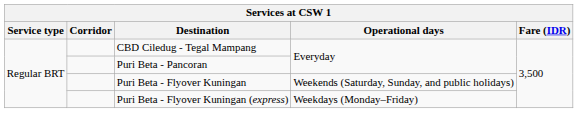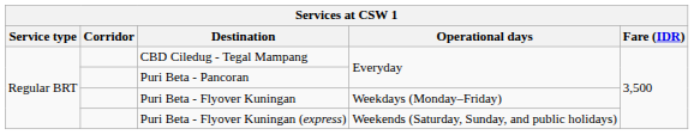Puri Beta - Flyover Kuningan | Operational days: Weekends (Saturday, Sunday, and public holidays) -> Weekdays (Monday–Friday)
Puri Beta - Flyover Kuningan (express) | Operational days: Weekdays (Monday–Friday) -> Weekends (Saturday, Sunday, and public holidays)
